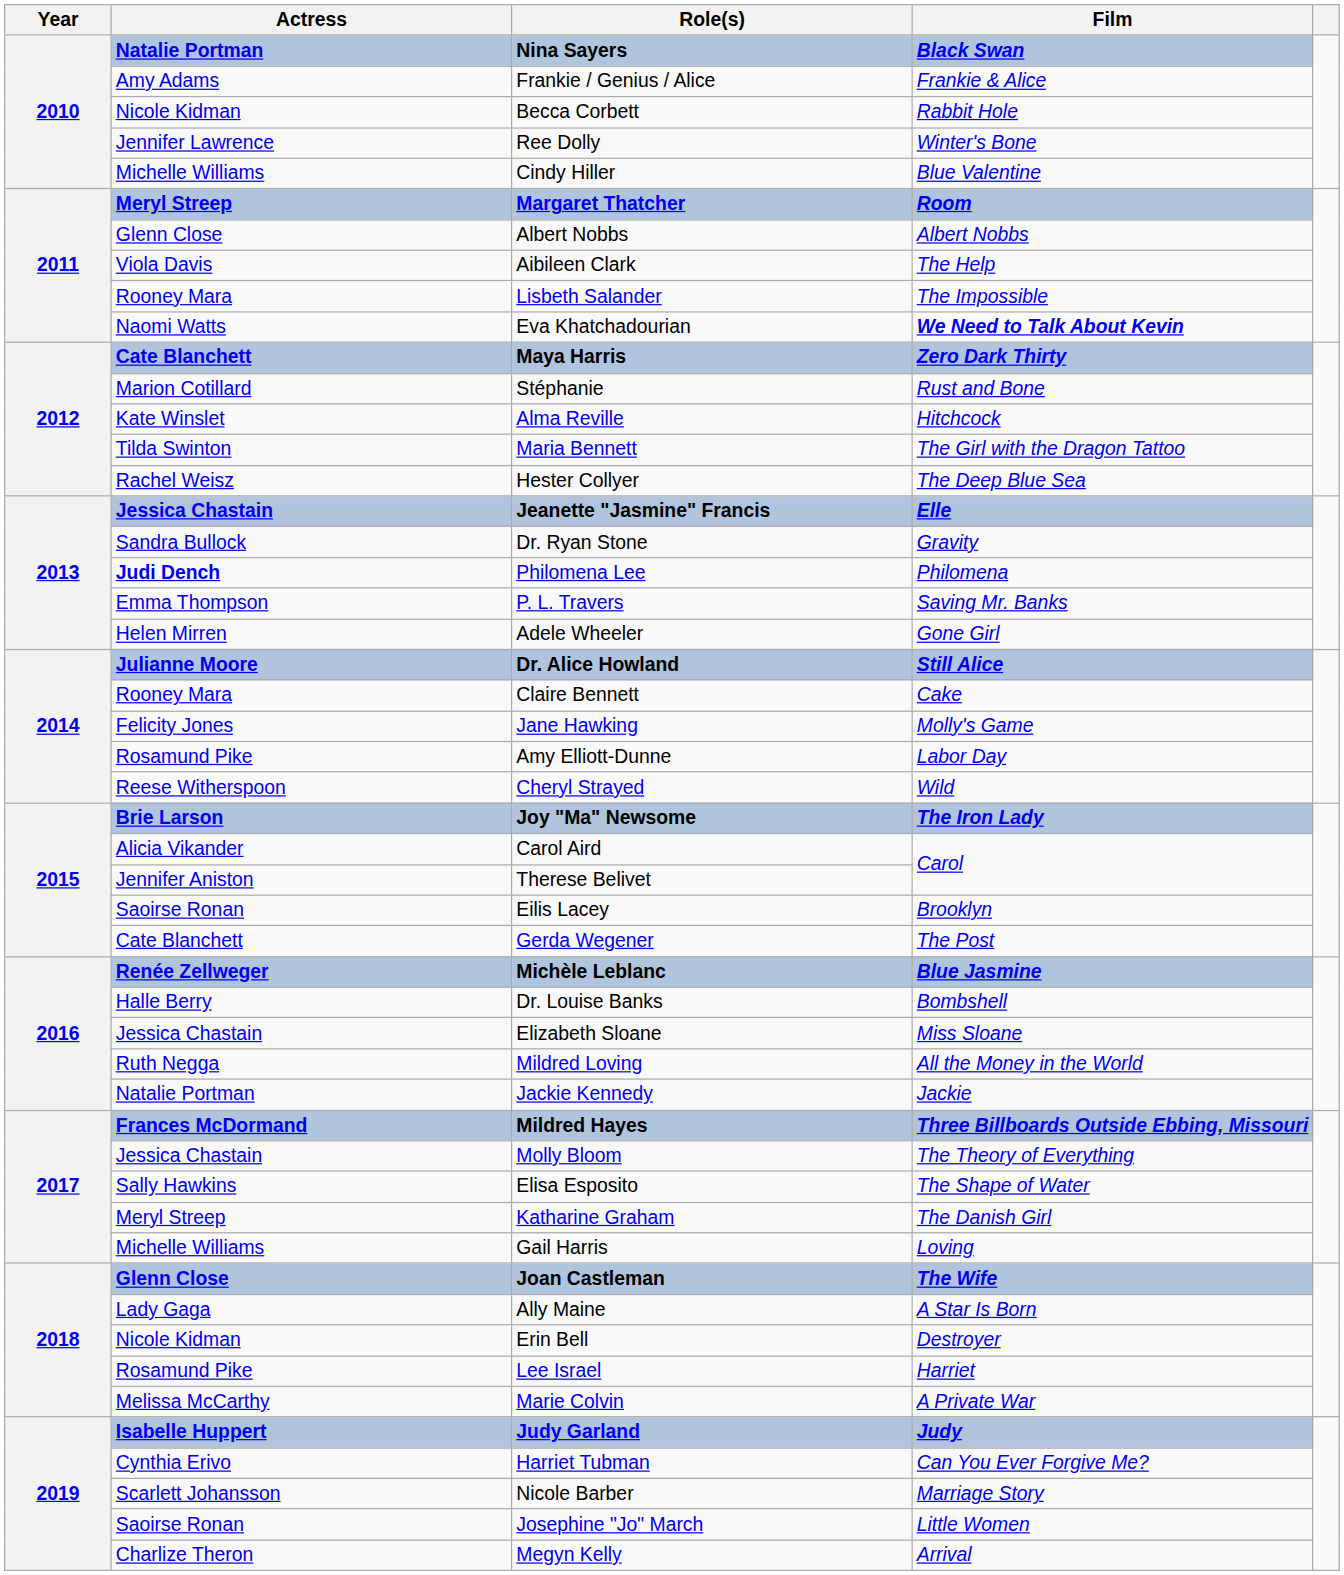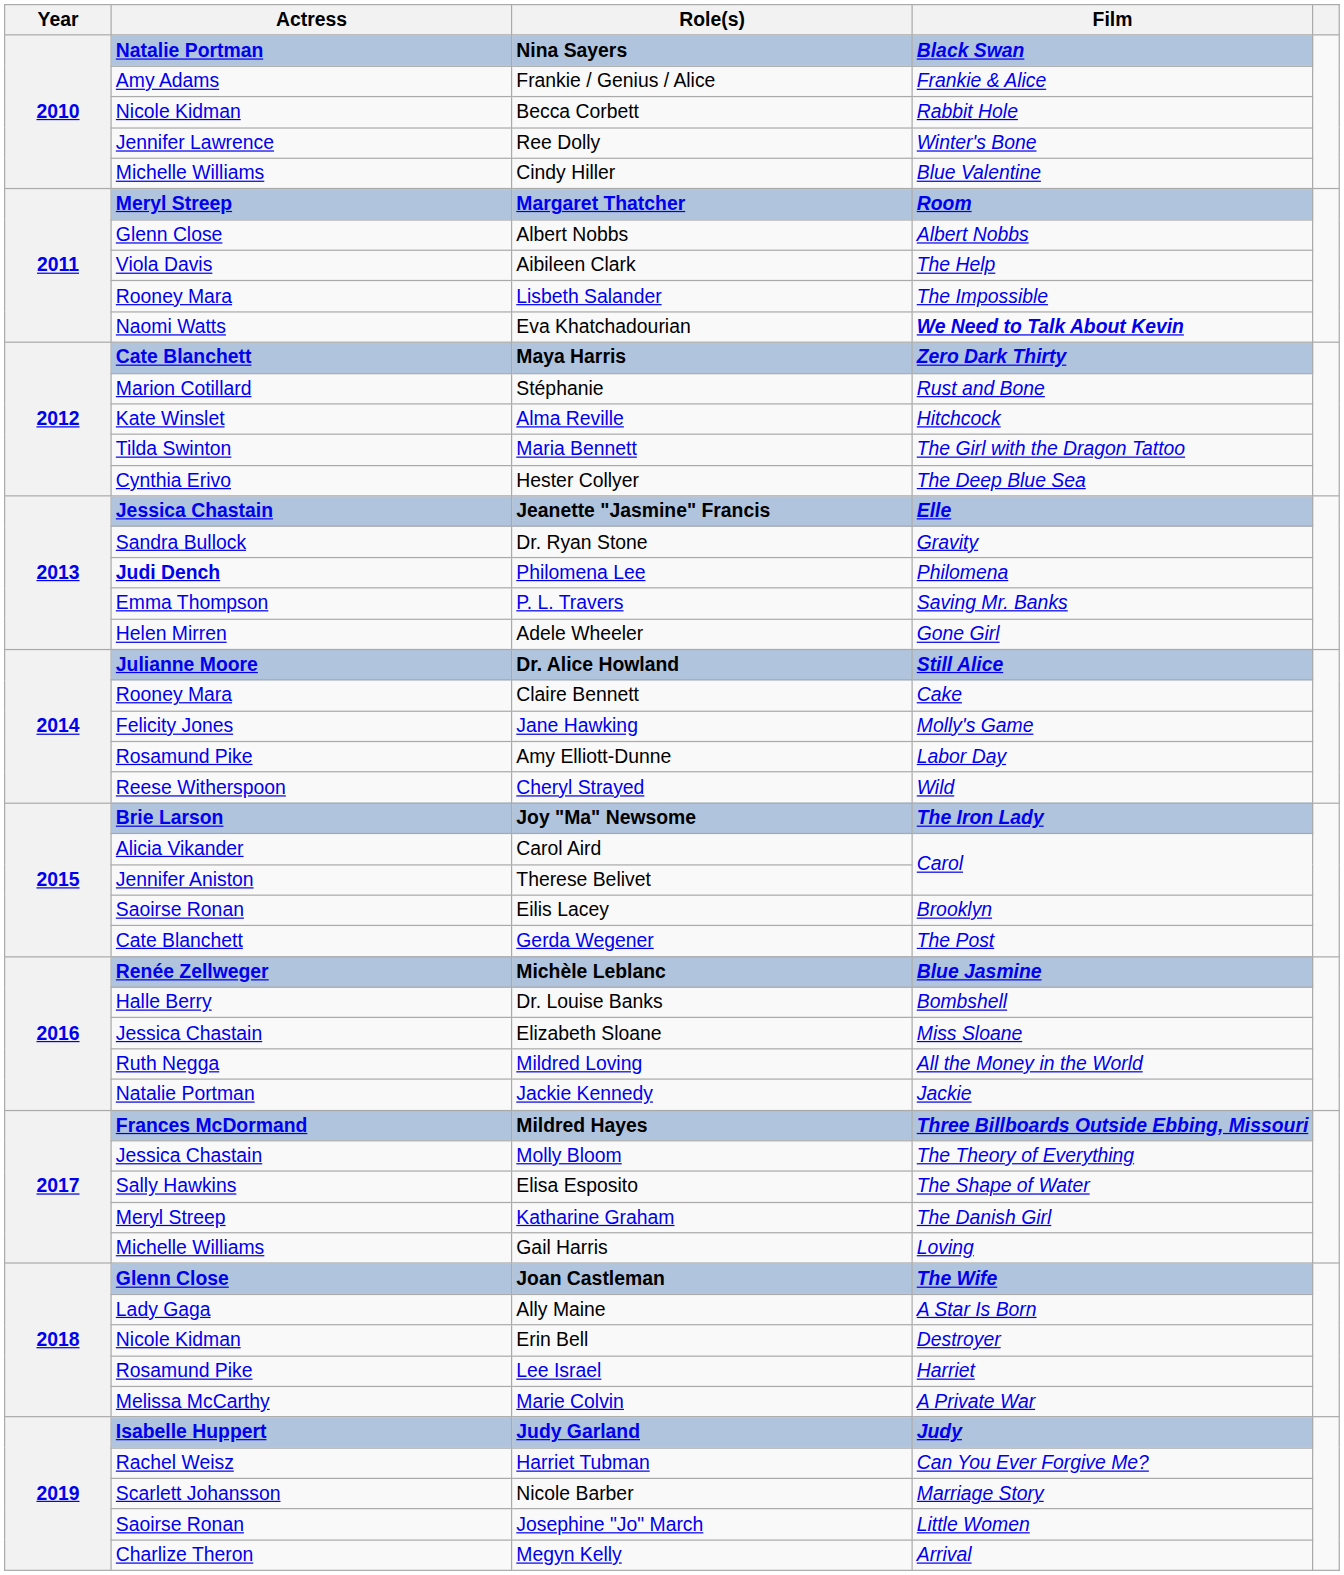Hester Collyer | Actress: Rachel Weisz -> Cynthia Erivo
Harriet Tubman | Actress: Cynthia Erivo -> Rachel Weisz
